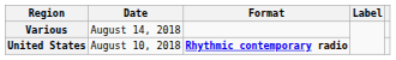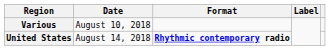Various | Date: August 14, 2018 -> August 10, 2018
United States | Date: August 10, 2018 -> August 14, 2018
